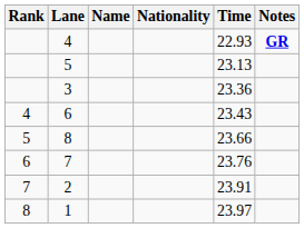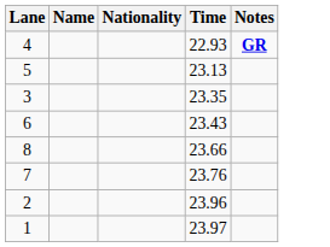- column: Rank | 4 | 5 | 6 | 7 | 8
3 | Time: 23.36 -> 23.35
2 | Time: 23.91 -> 23.96
